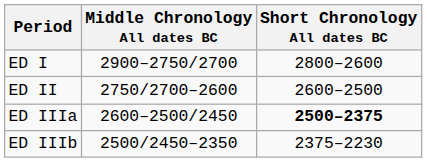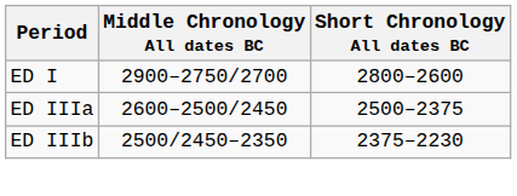- row: ED II | 2750/2700–2600 | 2600–2500
ED IIIa | Short Chronology All dates BC: bold -> normal
